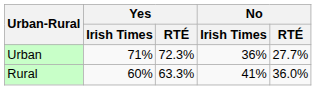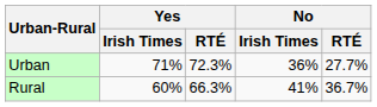Rural | Yes / RTÉ: 63.3% -> 66.3%
Rural | No / RTÉ: 36.0% -> 36.7%
